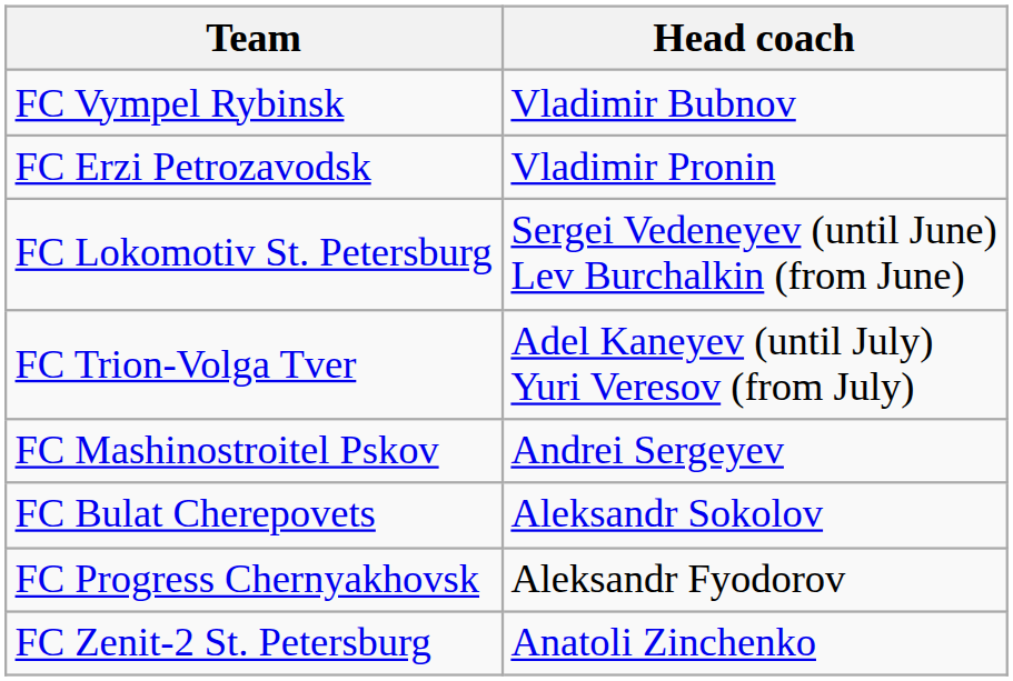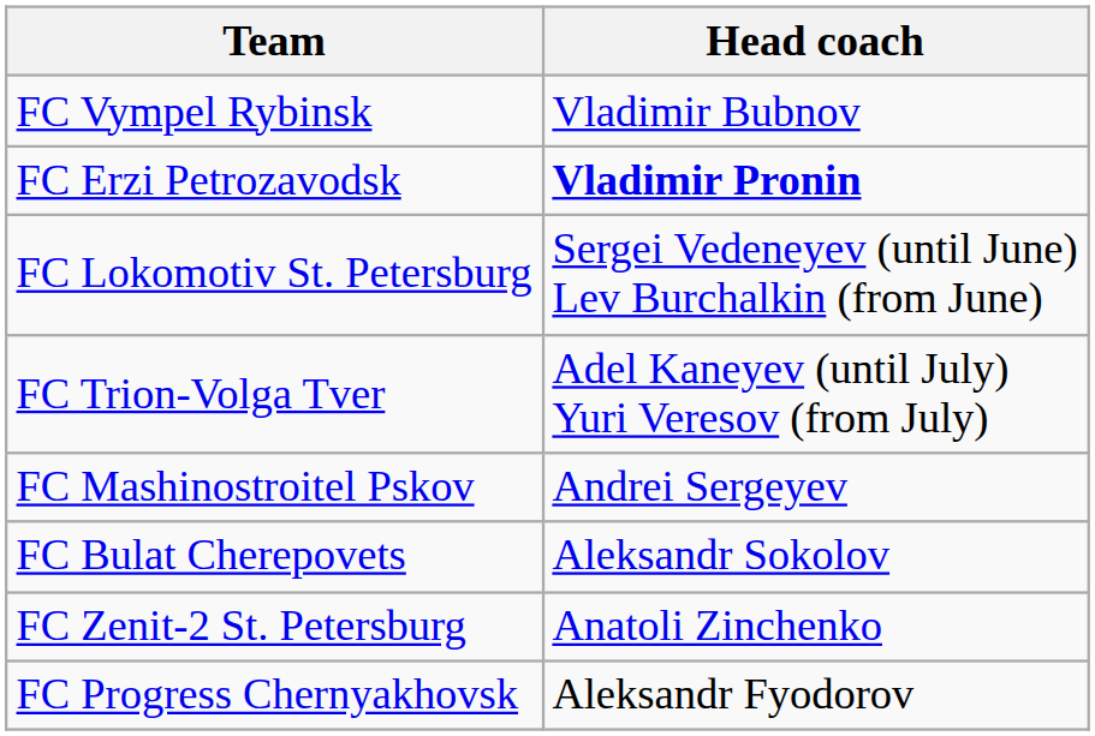FC Erzi Petrozavodsk | Head coach: normal -> bold
rows swapped: FC Zenit-2 St. Petersburg <-> FC Progress Chernyakhovsk
